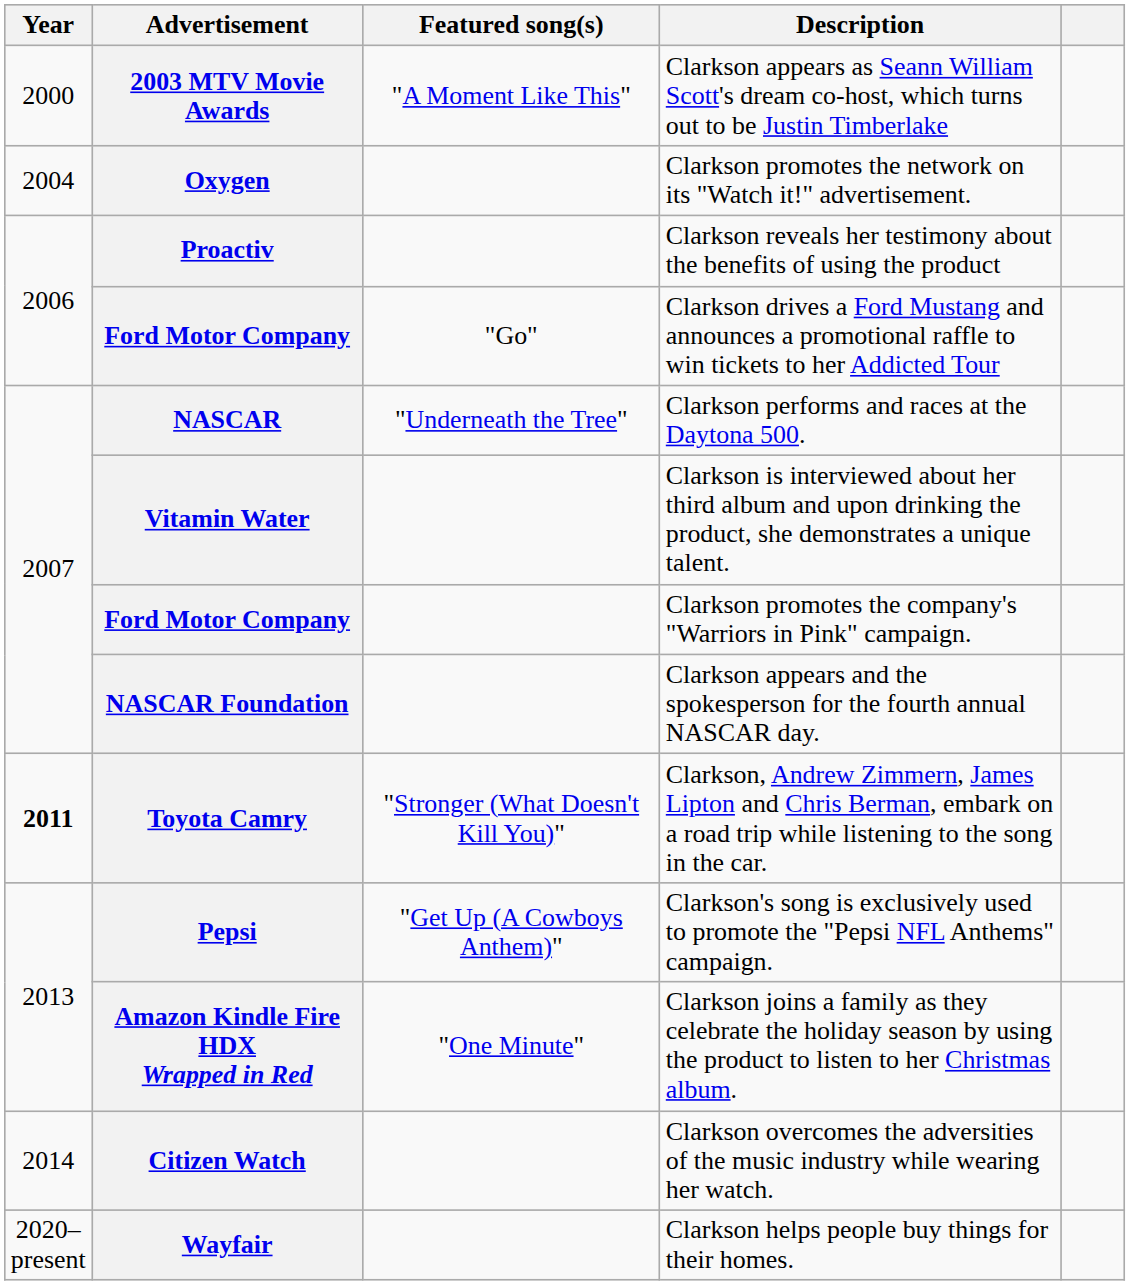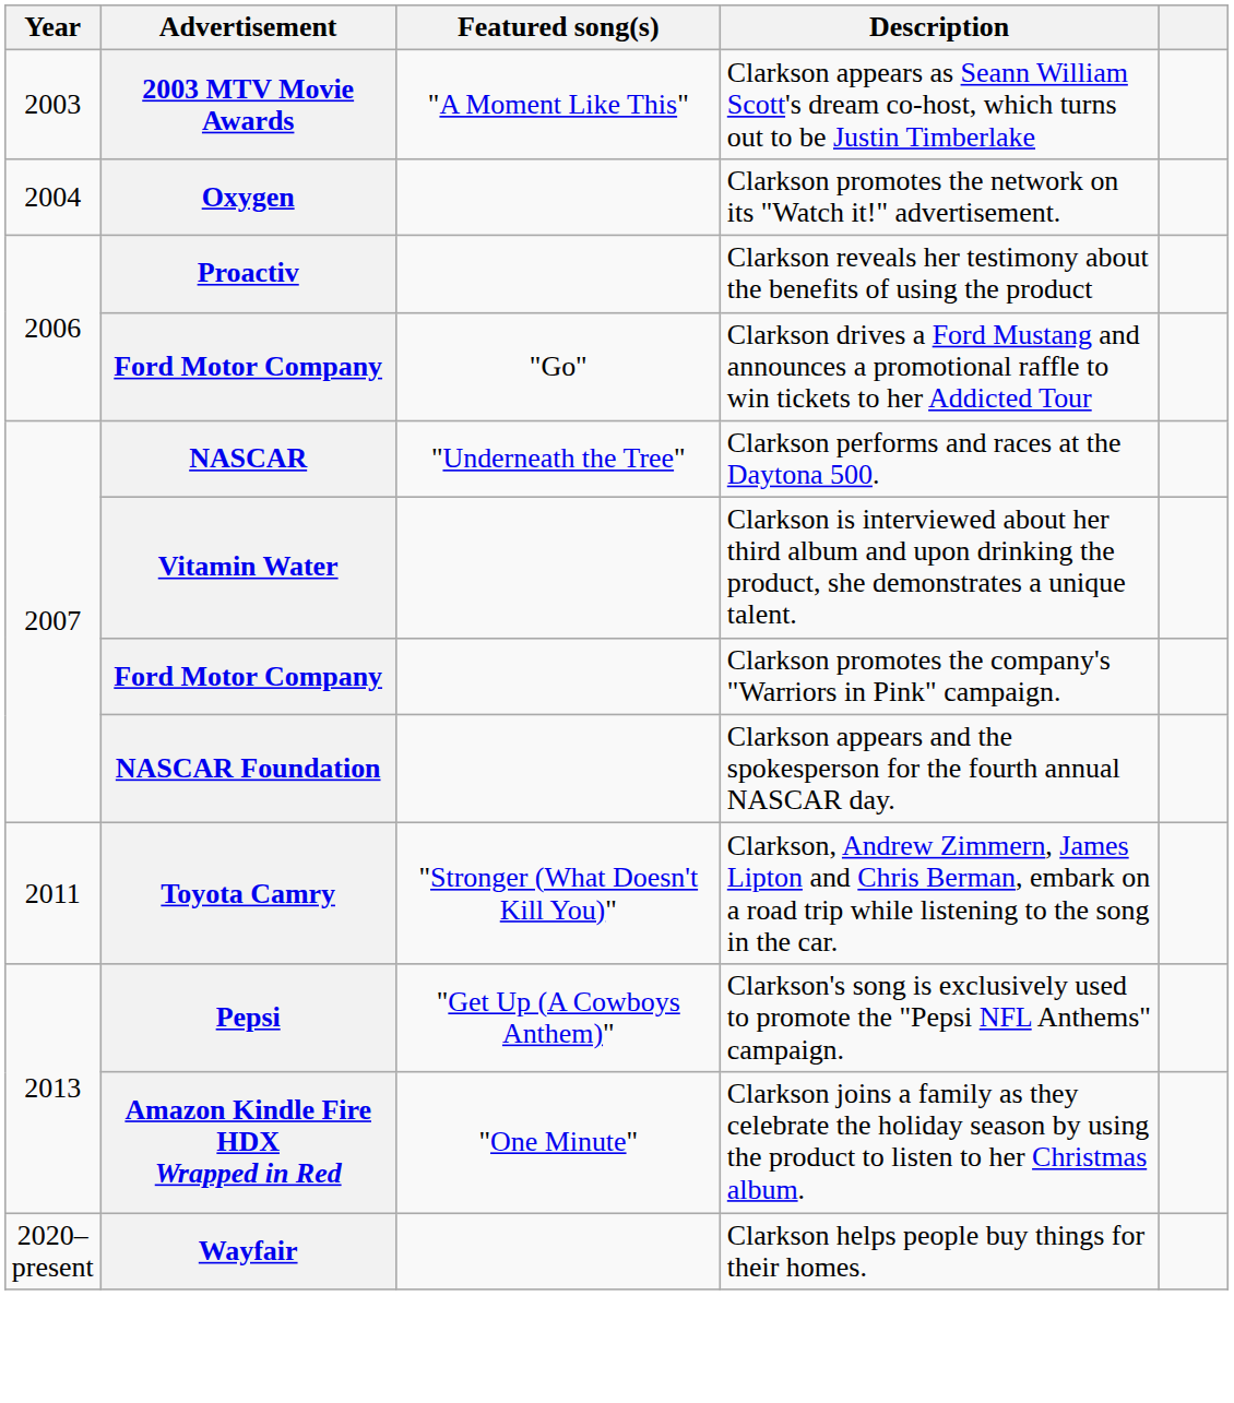2003 MTV Movie Awards | Year: 2000 -> 2003
Toyota Camry | Year: bold -> normal
- row: 2014 | Citizen Watch | Clarkson overcomes the adversities of the music industry while wearing her watch.
